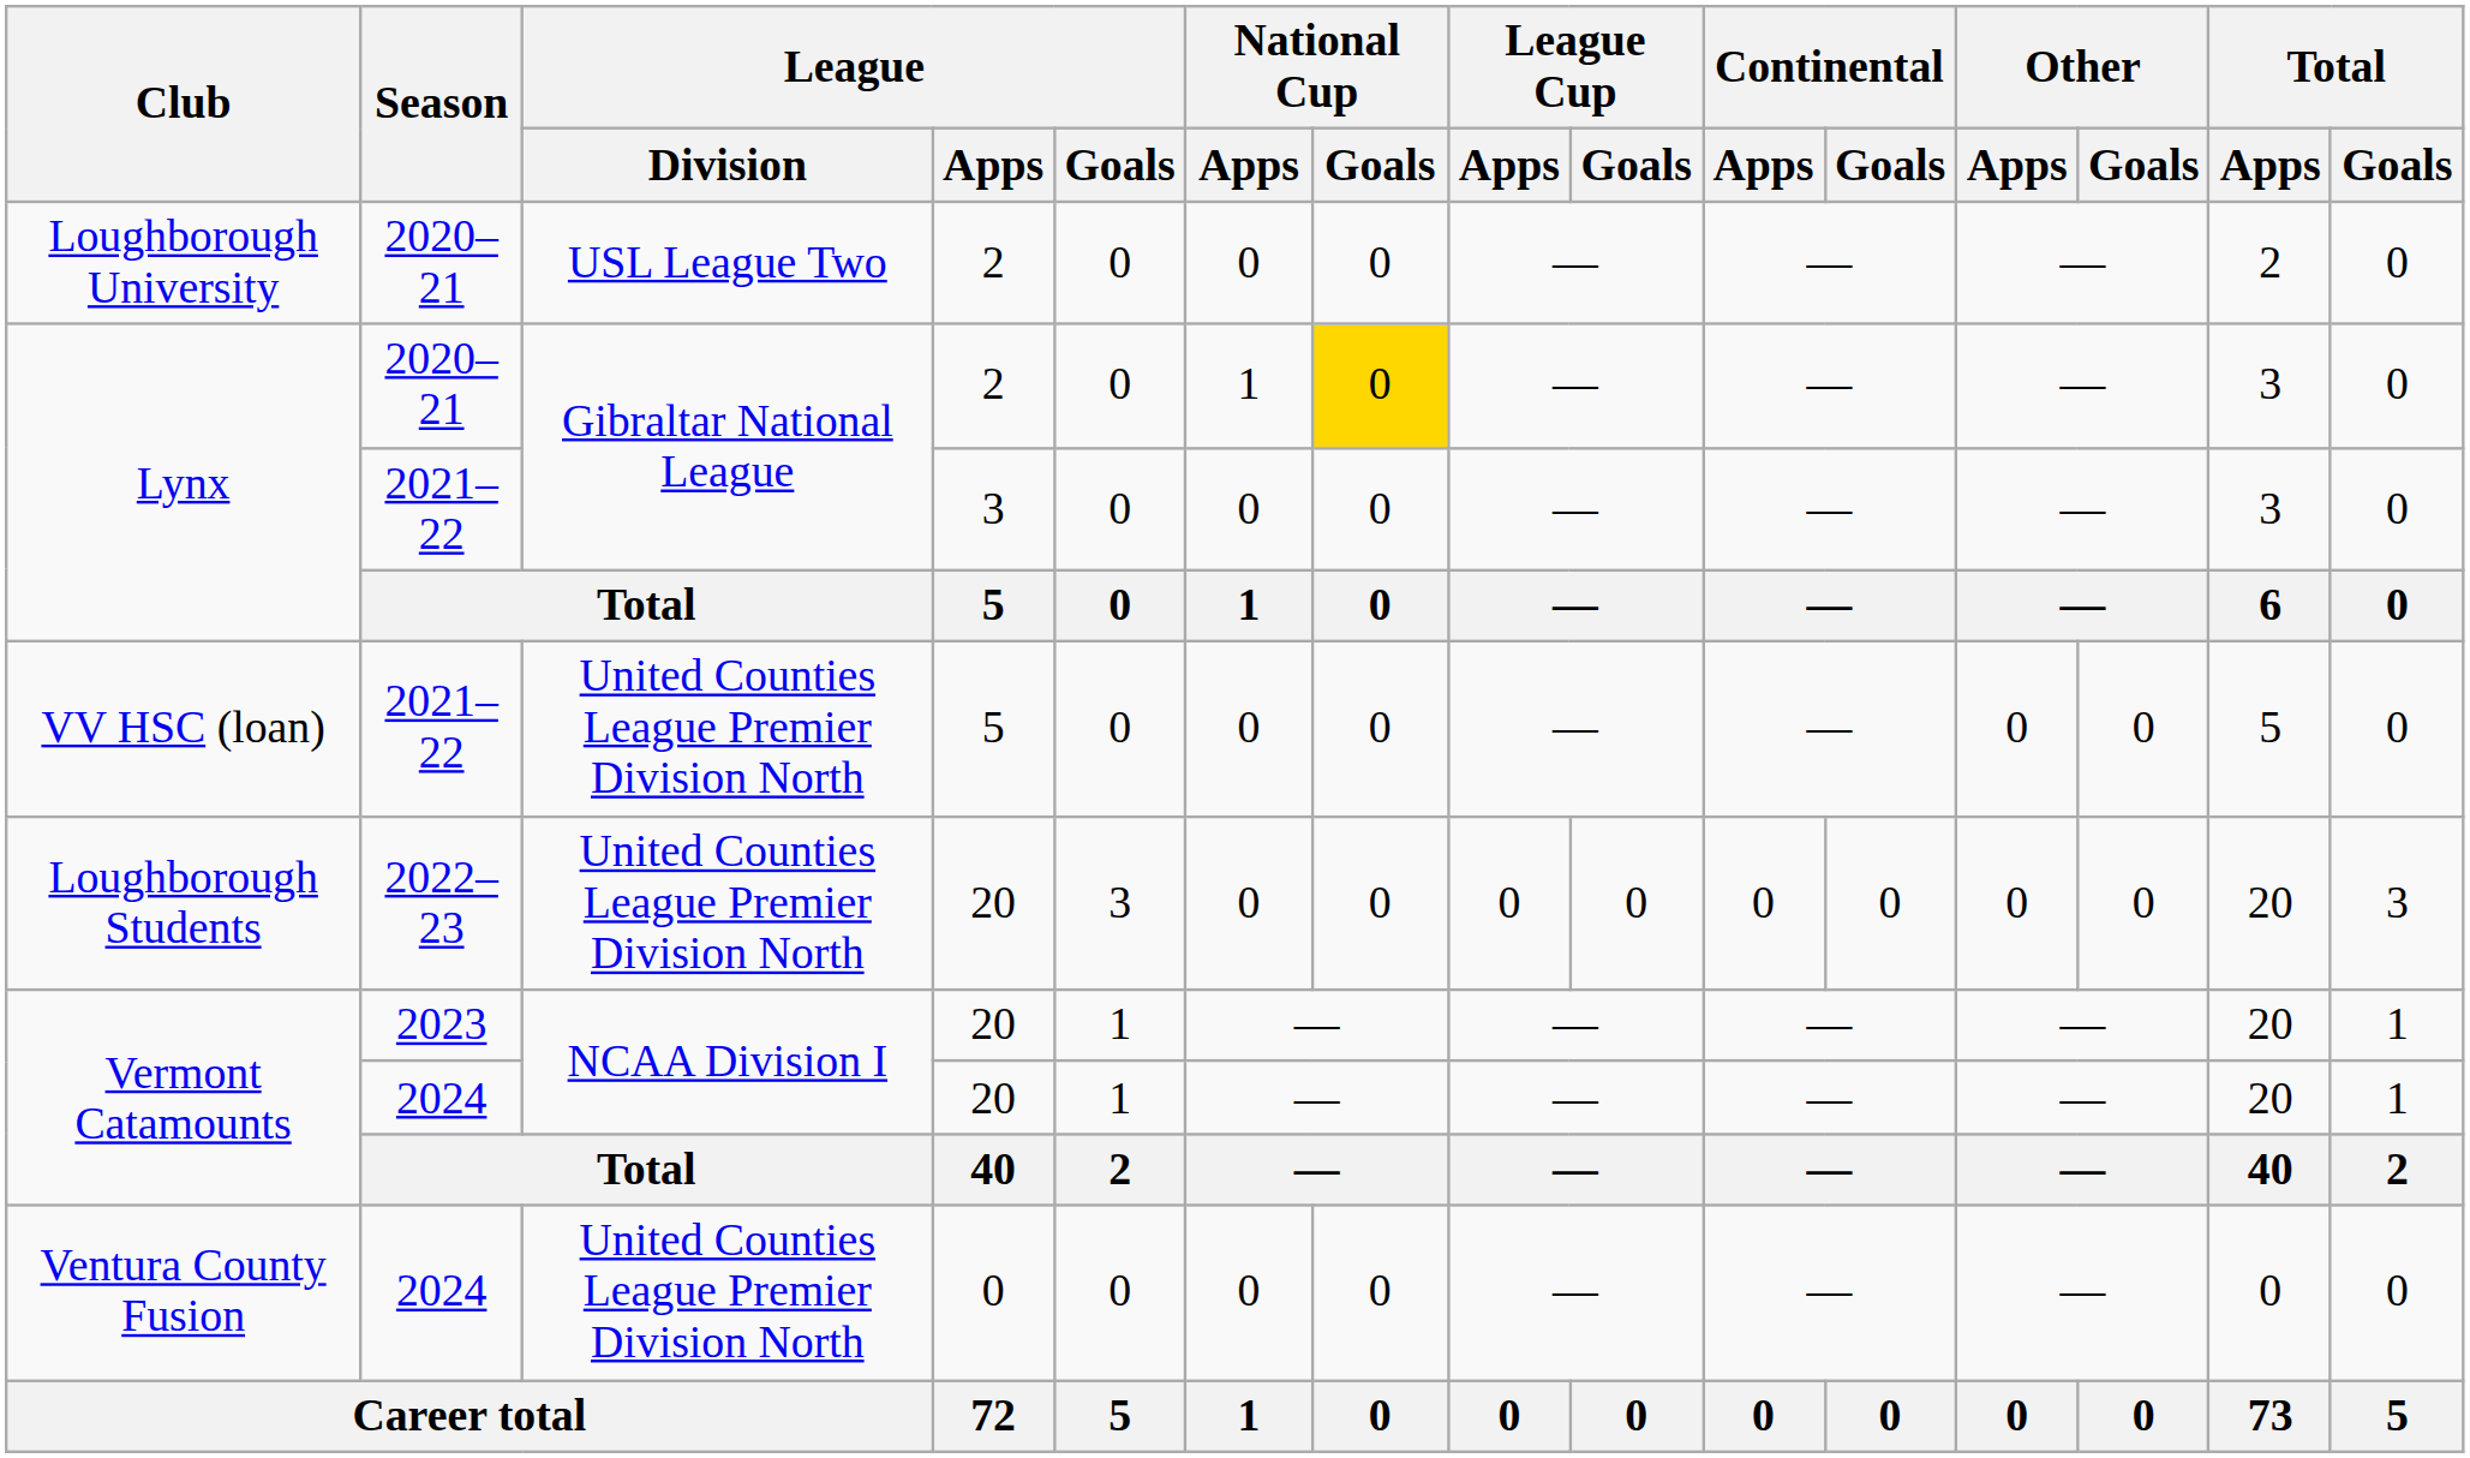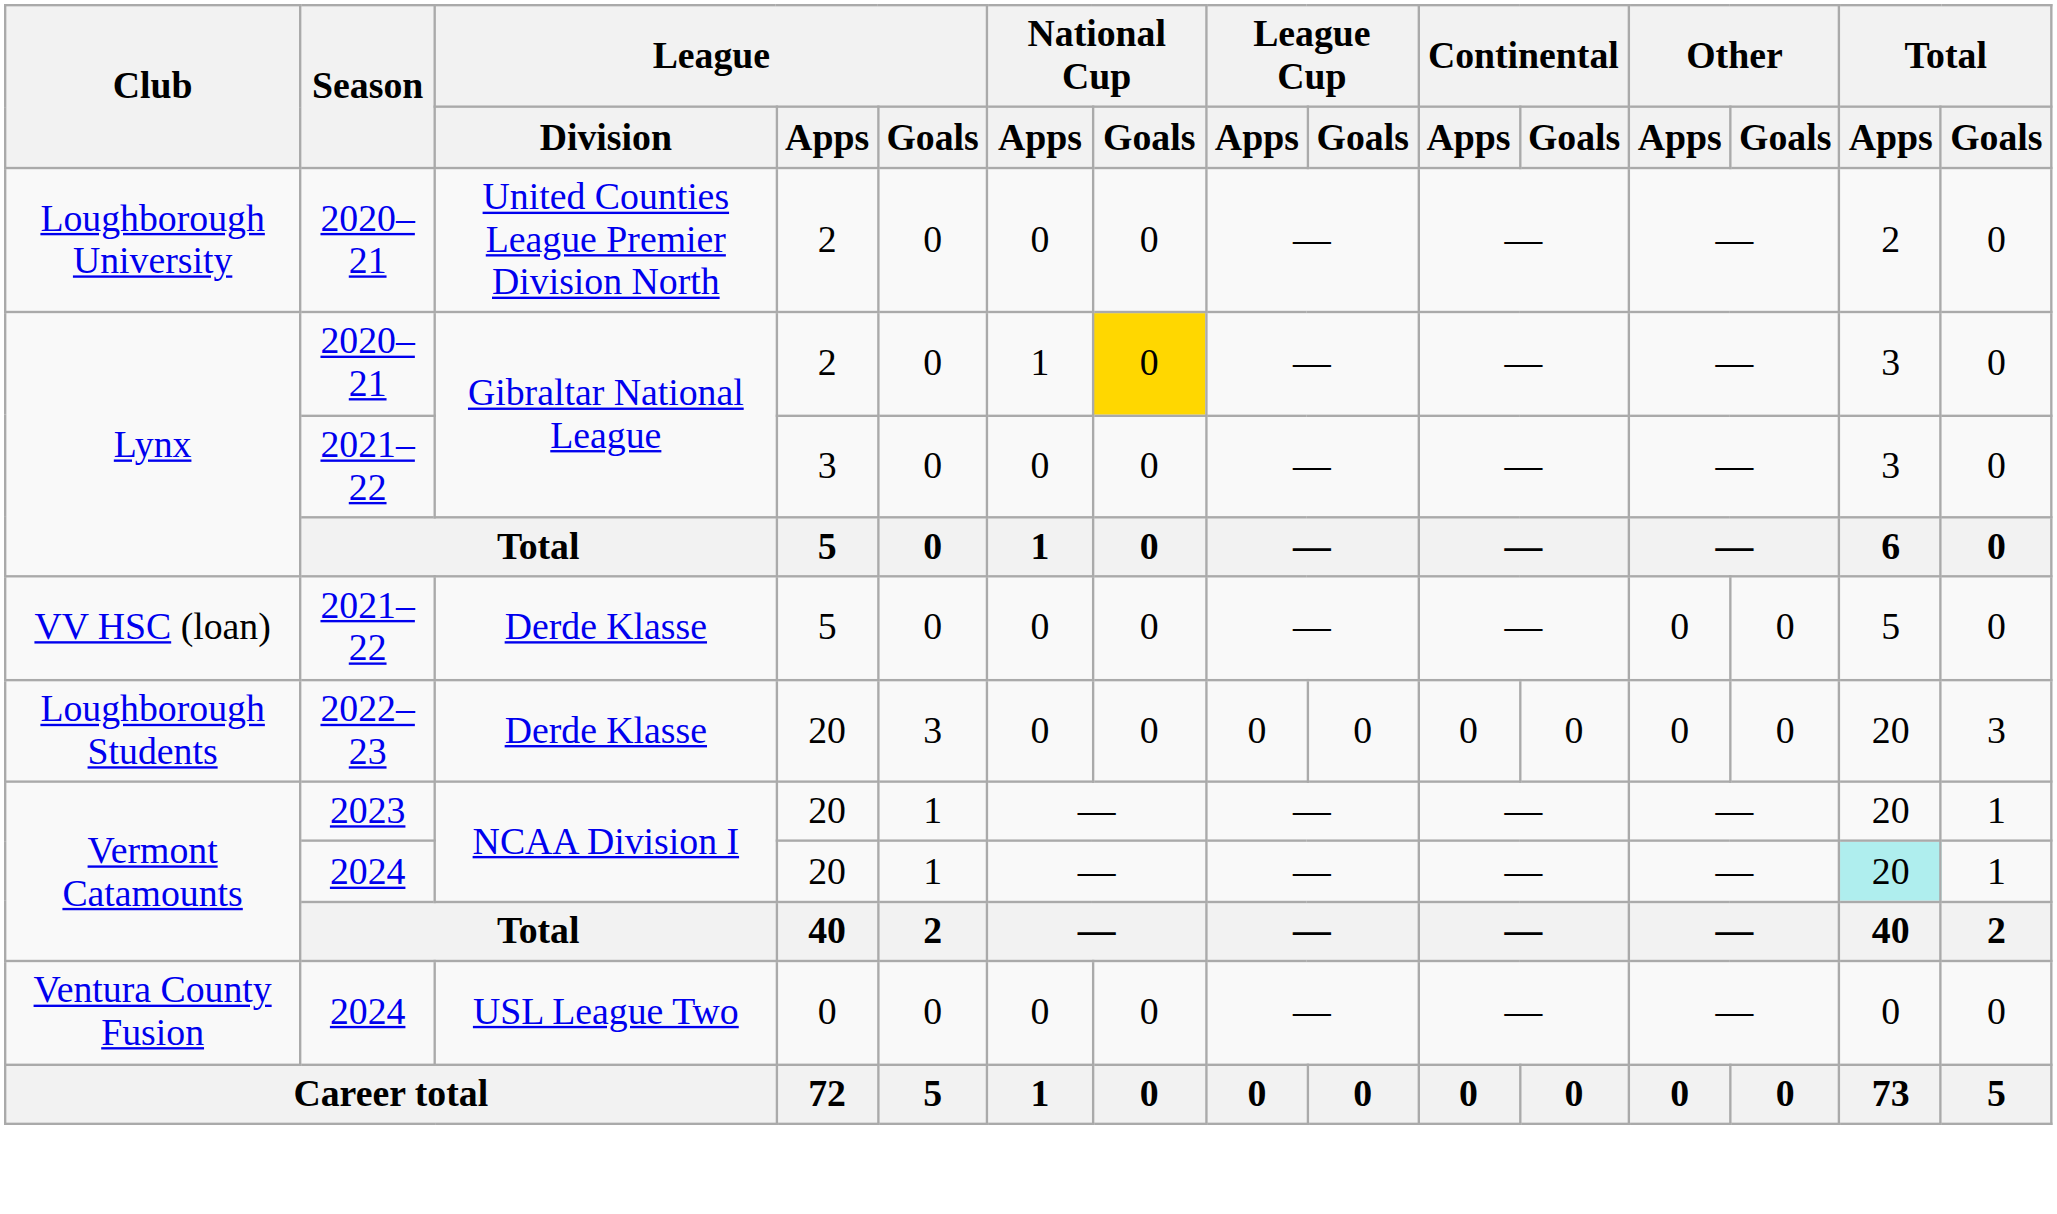Loughborough University | League / Division: USL League Two -> United Counties League Premier Division North
VV HSC (loan) | League / Division: United Counties League Premier Division North -> Derde Klasse
Loughborough Students | League / Division: United Counties League Premier Division North -> Derde Klasse
Vermont Catamounts / 2024 | Total / Apps: no background -> paleturquoise background
Ventura County Fusion | League / Division: United Counties League Premier Division North -> USL League Two
